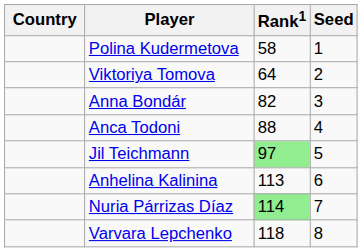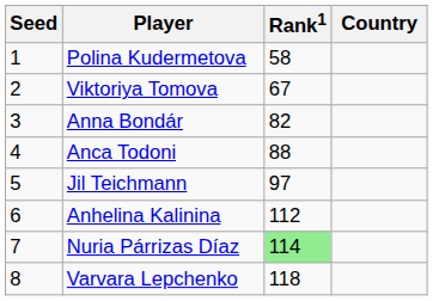columns swapped: Country <-> Seed
Viktoriya Tomova | Rank1: 64 -> 67
Jil Teichmann | Rank1: lightgreen background -> no background
Anhelina Kalinina | Rank1: 113 -> 112
